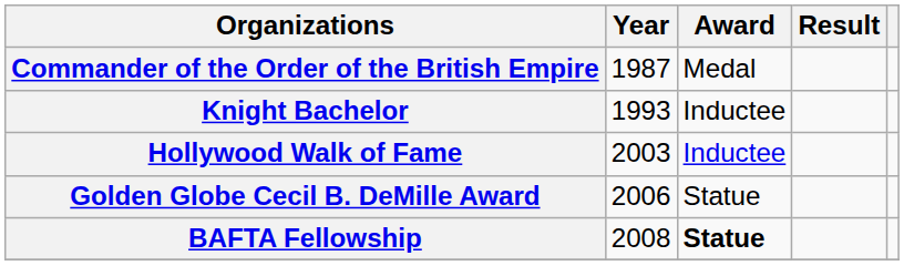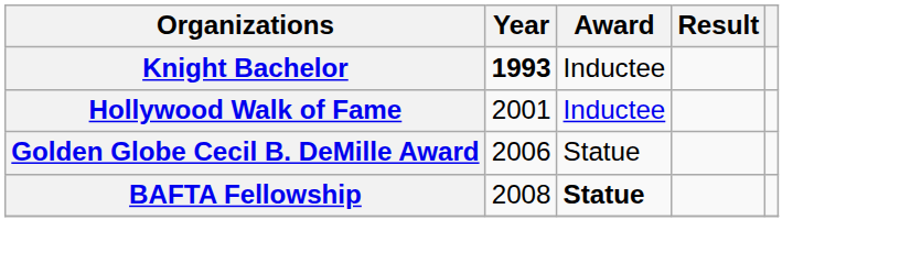- row: Commander of the Order of the British Empire | 1987 | Medal
Knight Bachelor | Year: normal -> bold
Hollywood Walk of Fame | Year: 2003 -> 2001
